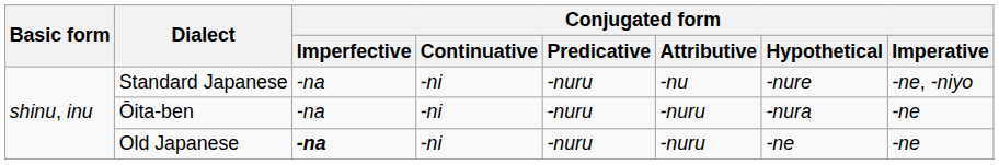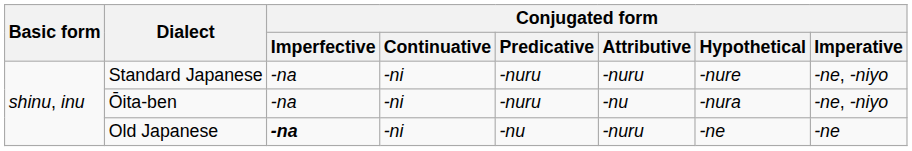Standard Japanese | Conjugated form / Attributive: -nu -> -nuru
Ōita-ben | Conjugated form / Attributive: -nuru -> -nu
Ōita-ben | Conjugated form / Imperative: -ne -> -ne, -niyo
Old Japanese | Conjugated form / Predicative: -nuru -> -nu
